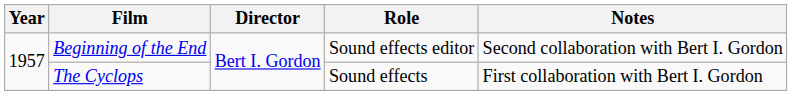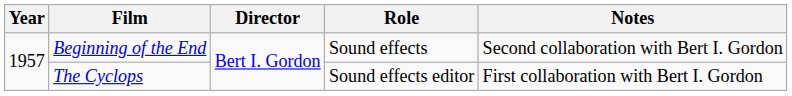Beginning of the End | Role: Sound effects editor -> Sound effects
The Cyclops | Role: Sound effects -> Sound effects editor
